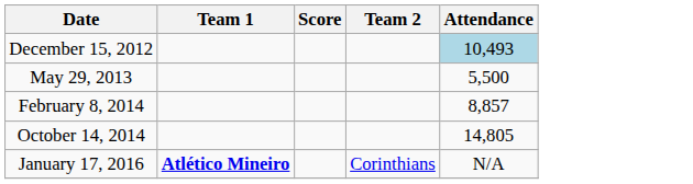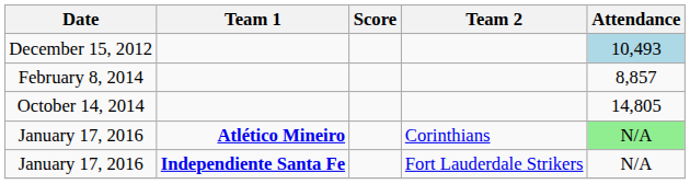- row: May 29, 2013 | 5,500
January 17, 2016 / Atlético Mineiro | Attendance: no background -> lightgreen background
+ row: January 17, 2016 | Independiente Santa Fe | Fort Lauderdale Strikers | N/A
